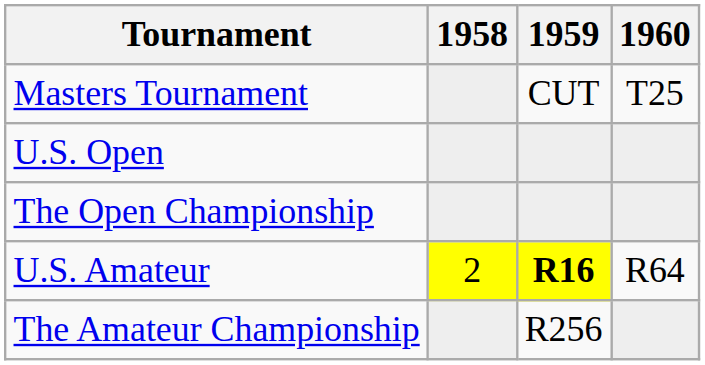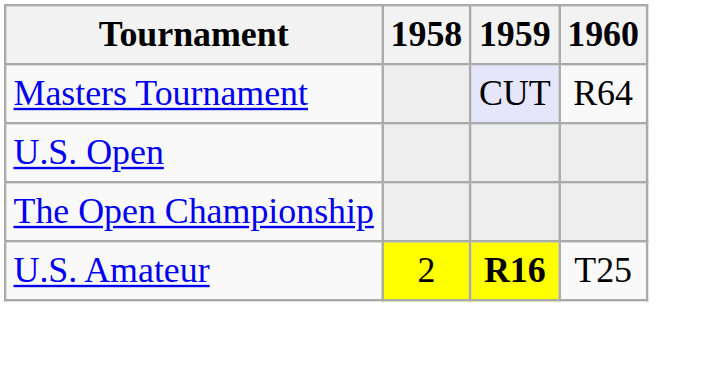Masters Tournament | 1959: no background -> lavender background
Masters Tournament | 1960: T25 -> R64
U.S. Amateur | 1960: R64 -> T25
- row: The Amateur Championship | R256
